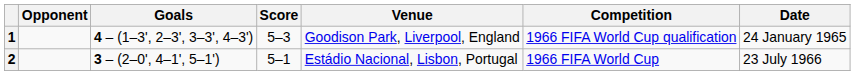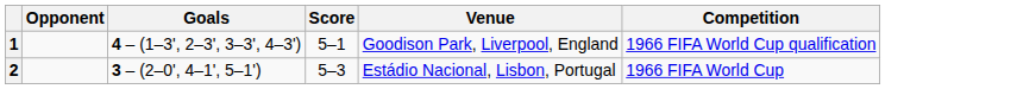- column: Date | 24 January 1965 | 23 July 1966
1 | Score: 5–3 -> 5–1
2 | Score: 5–1 -> 5–3
